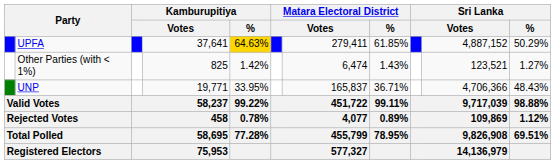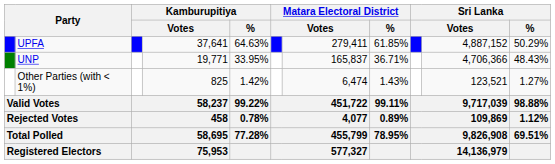UPFA | Kamburupitiya / %: gold background -> no background
rows swapped: UNP <-> Other Parties (with < 1%)
